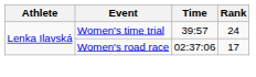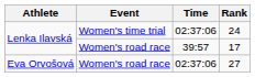24 | Time: 39:57 -> 02:37:06
17 | Time: 02:37:06 -> 39:57
+ row: Eva Orvošová | Women's road race | 02:37:06 | 27
